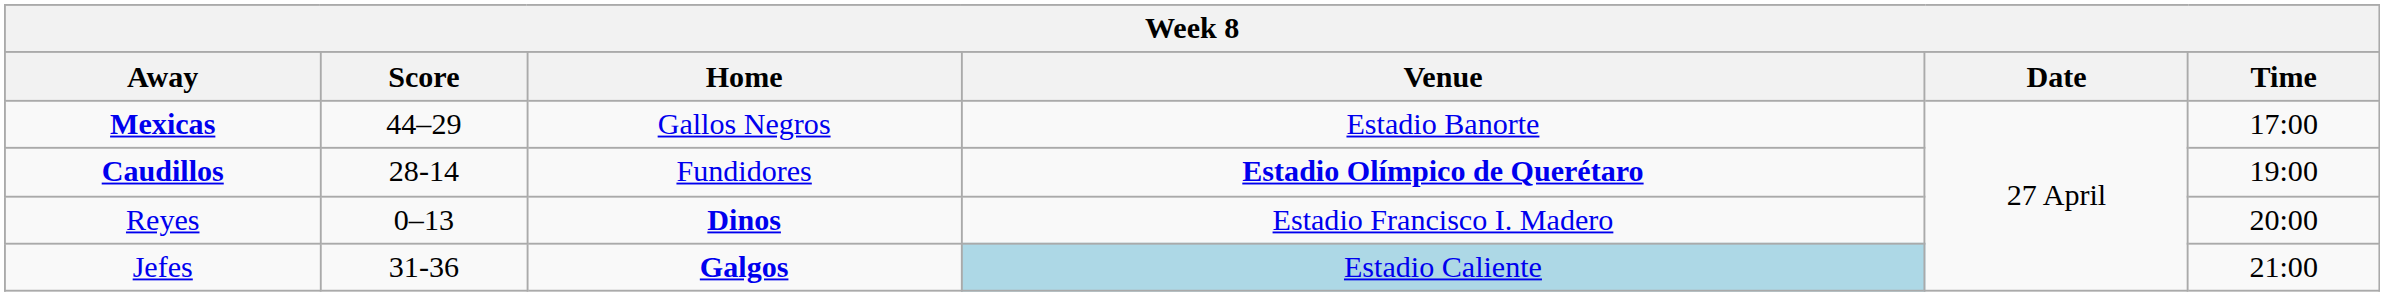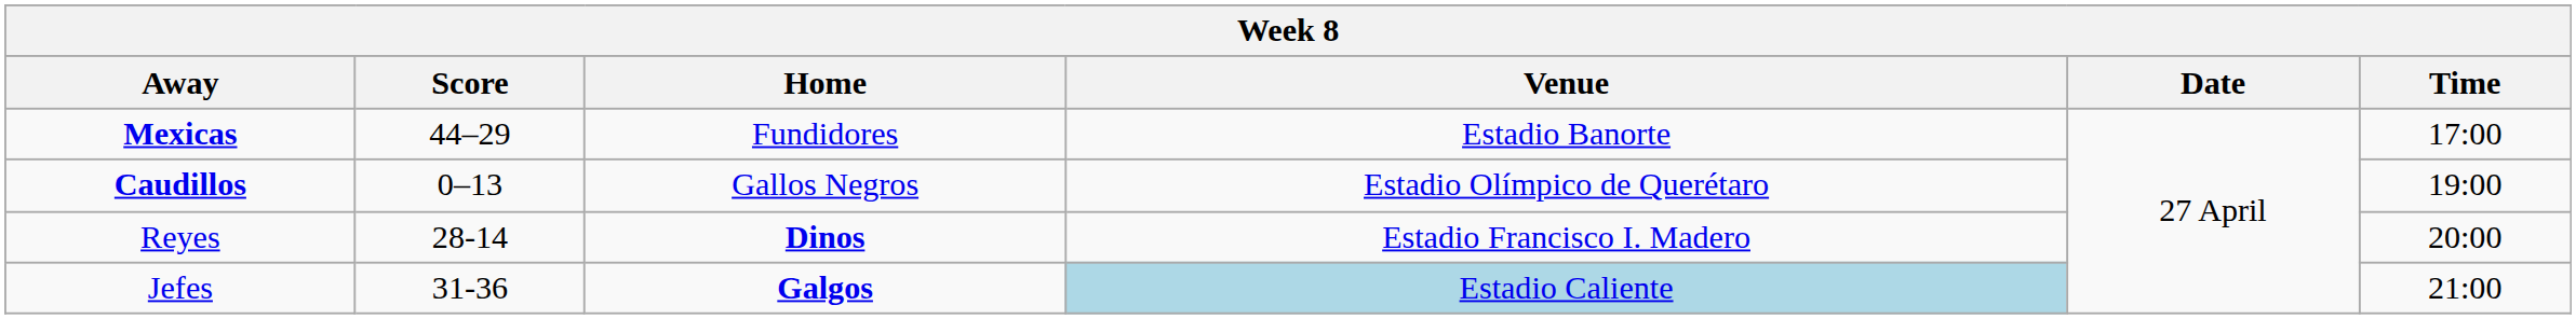Mexicas | Home: Gallos Negros -> Fundidores
Caudillos | Score: 28-14 -> 0–13
Caudillos | Home: Fundidores -> Gallos Negros
Caudillos | Venue: bold -> normal
Reyes | Score: 0–13 -> 28-14
